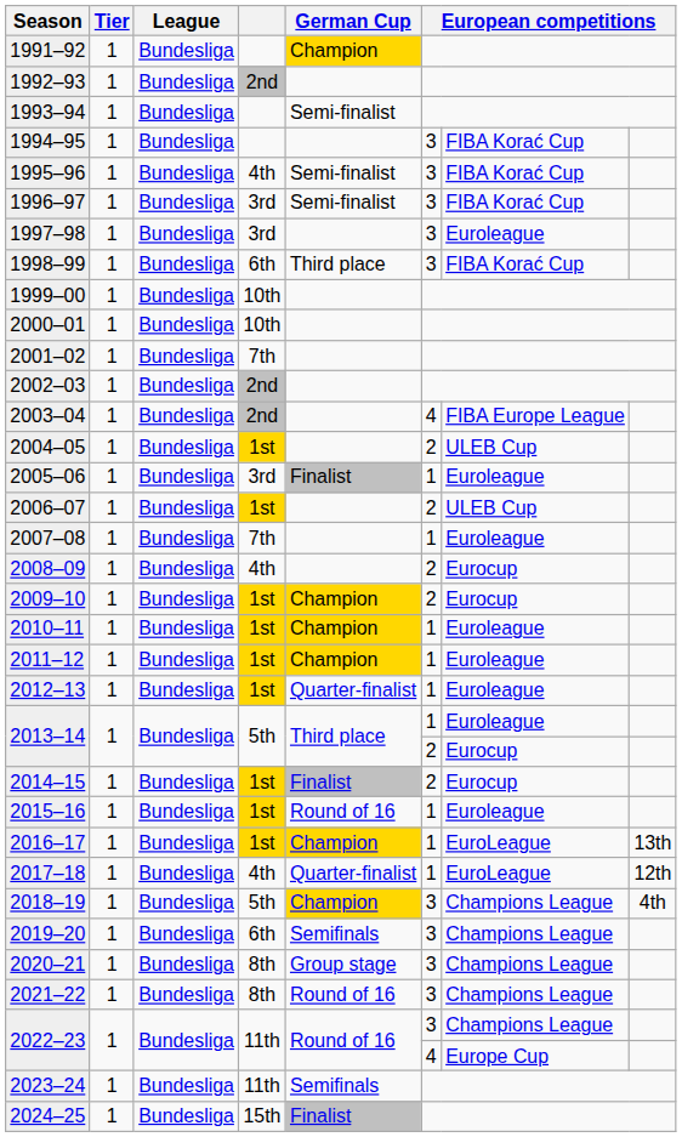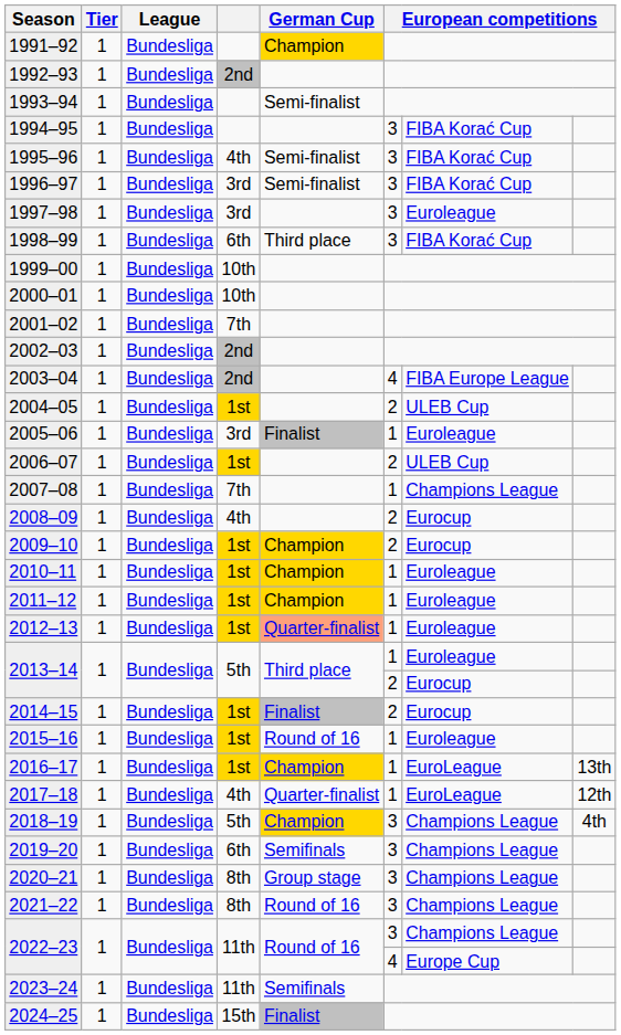2007–08 | column 7: Euroleague -> Champions League
2012–13 | German Cup: no background -> lightsalmon background
